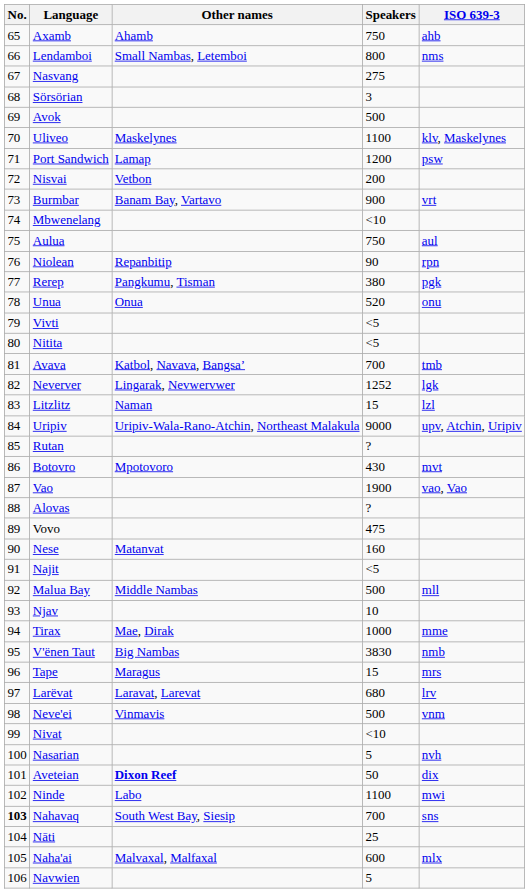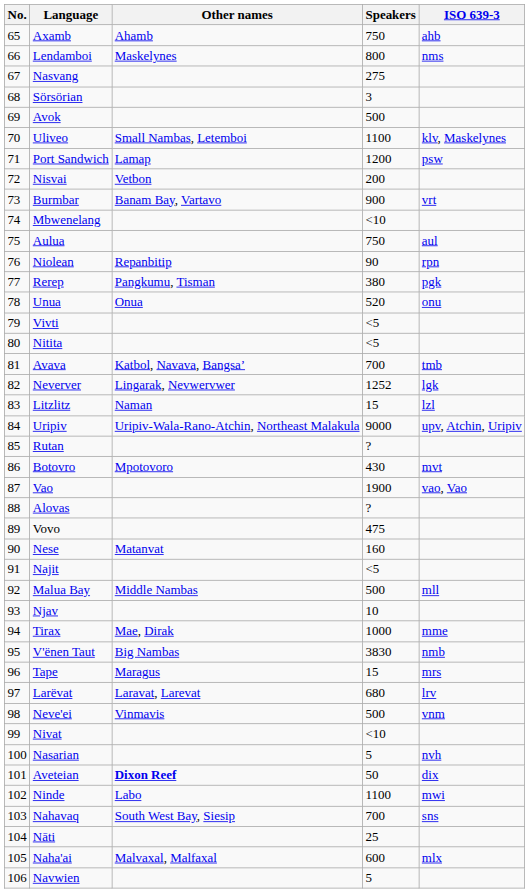Lendamboi | Other names: Small Nambas, Letemboi -> Maskelynes
Uliveo | Other names: Maskelynes -> Small Nambas, Letemboi
Nahavaq | No.: bold -> normal
